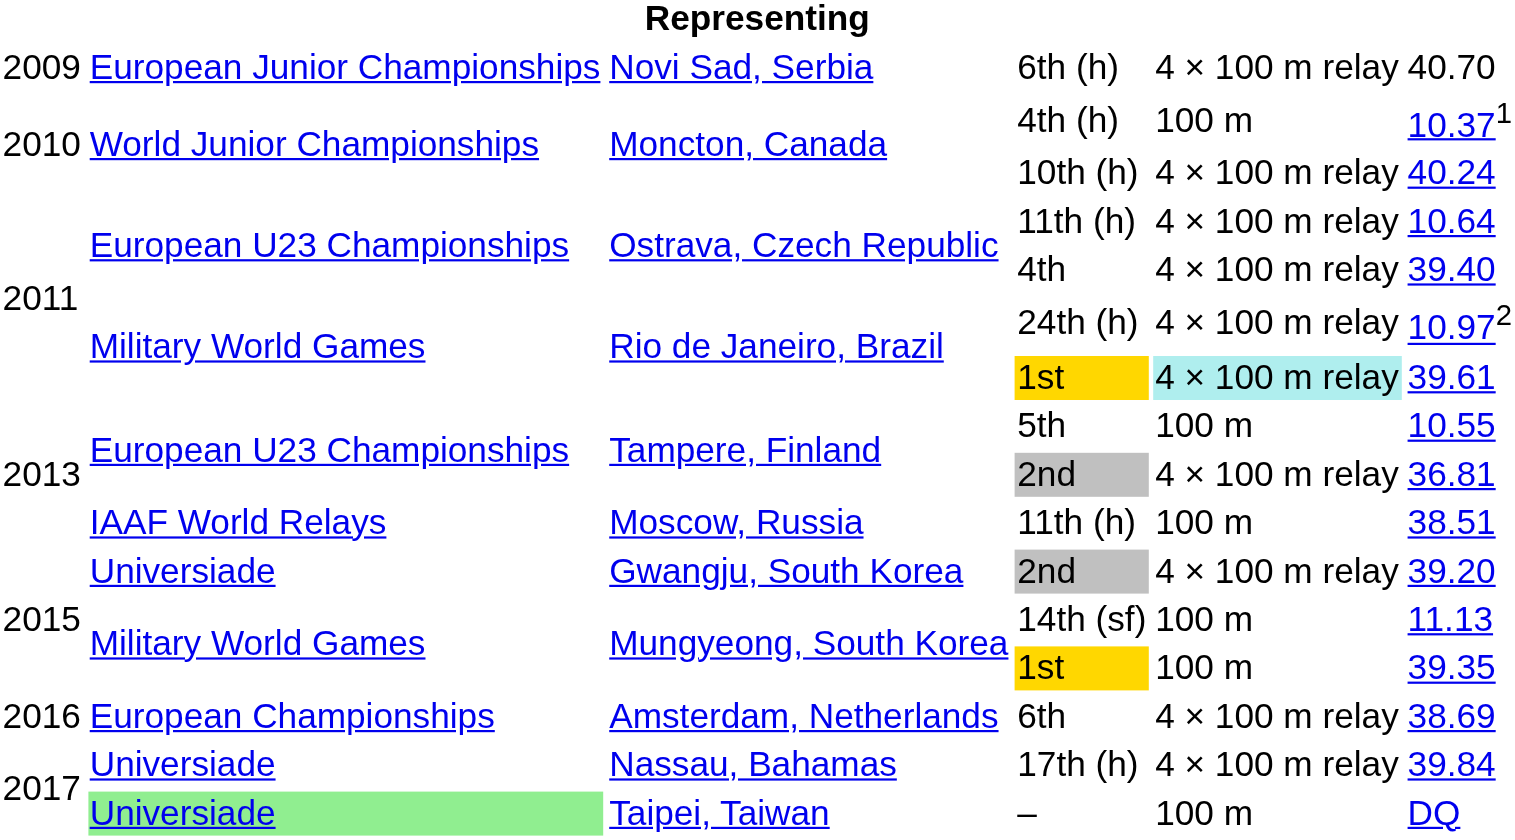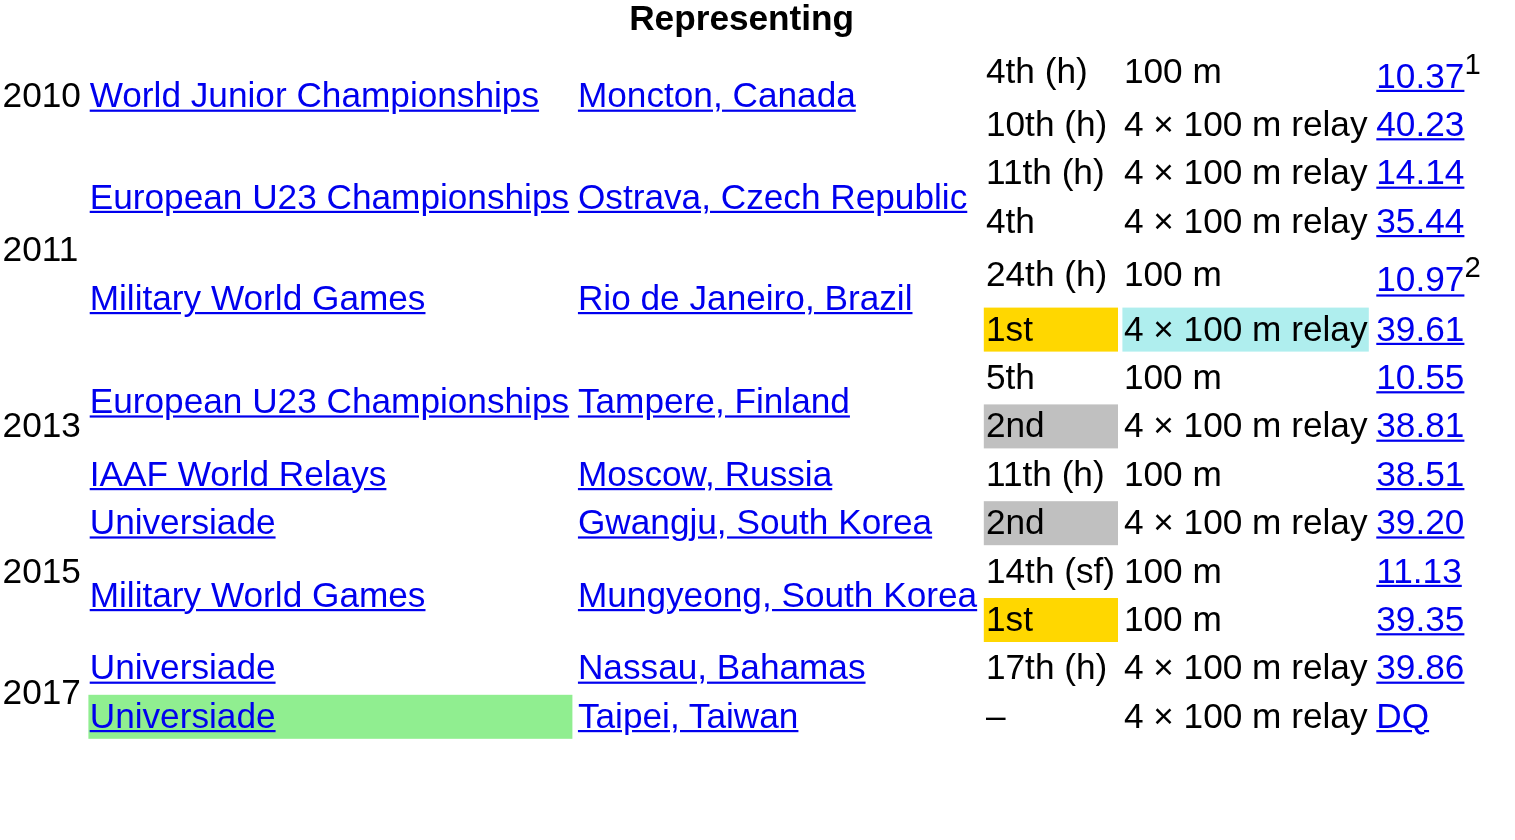- row: 2009 | European Junior Championships | Novi Sad, Serbia | 6th (h) | 4 × 100 m relay | 40.70
10th (h) | column 6: 40.24 -> 40.23
Ostrava, Czech Republic / 11th (h) | column 6: 10.64 -> 14.14
4th | column 6: 39.40 -> 35.44
24th (h) | column 5: 4 × 100 m relay -> 100 m
Tampere, Finland / 2nd | column 6: 36.81 -> 38.81
- row: 2016 | European Championships | Amsterdam, Netherlands | 6th | 4 × 100 m relay | 38.69
17th (h) | column 6: 39.84 -> 39.86
– | column 5: 100 m -> 4 × 100 m relay
